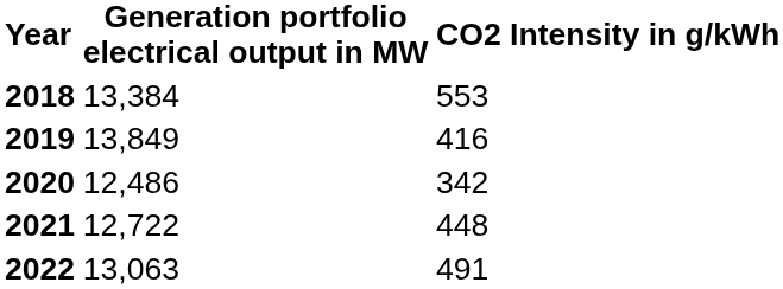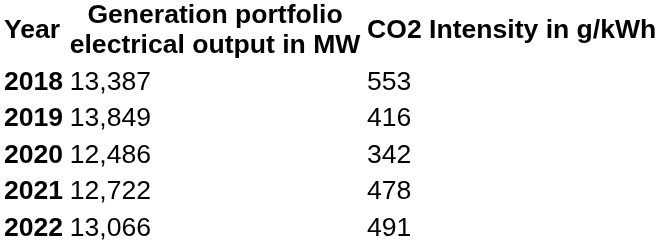2018 | Generation portfolio electrical output in MW: 13,384 -> 13,387
2021 | CO2 Intensity in g/kWh: 448 -> 478
2022 | Generation portfolio electrical output in MW: 13,063 -> 13,066
